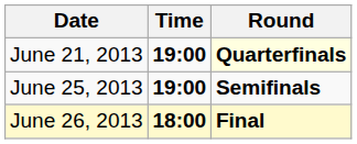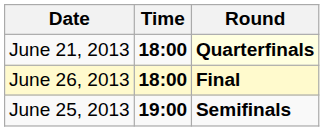June 21, 2013 | Time: 19:00 -> 18:00
rows swapped: June 25, 2013 <-> June 26, 2013
